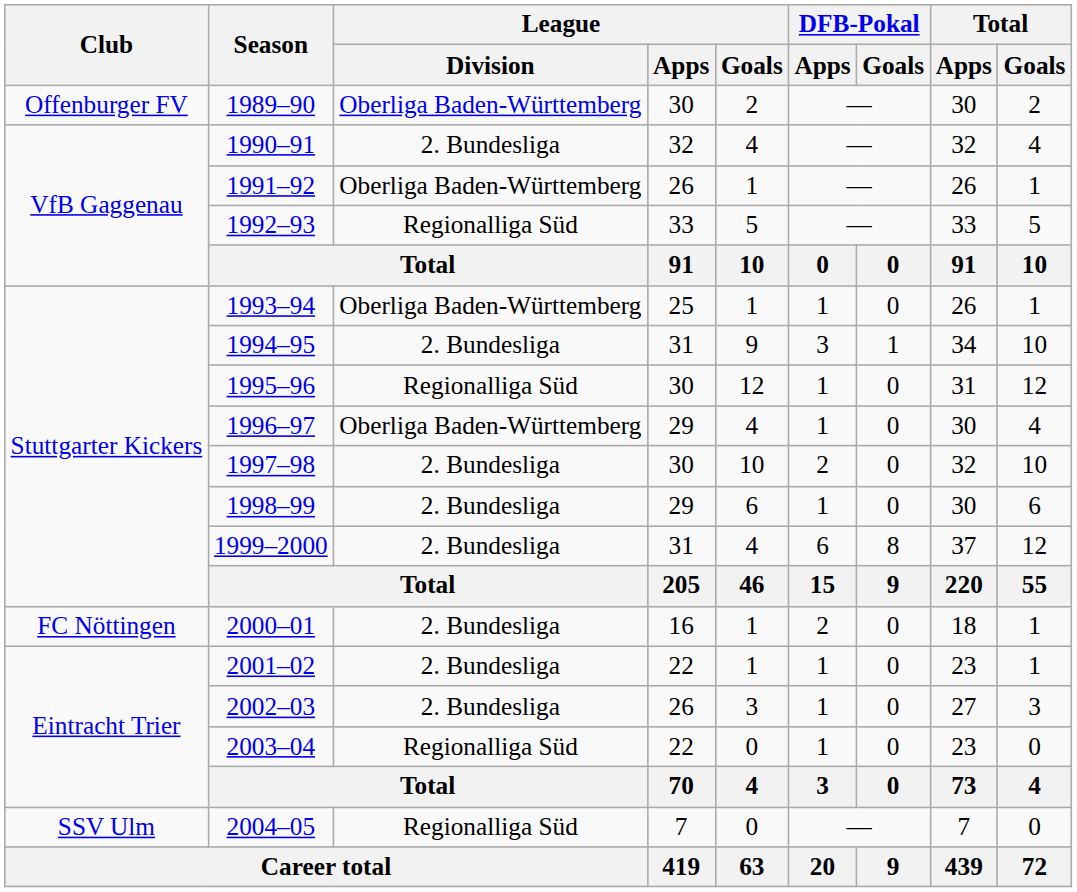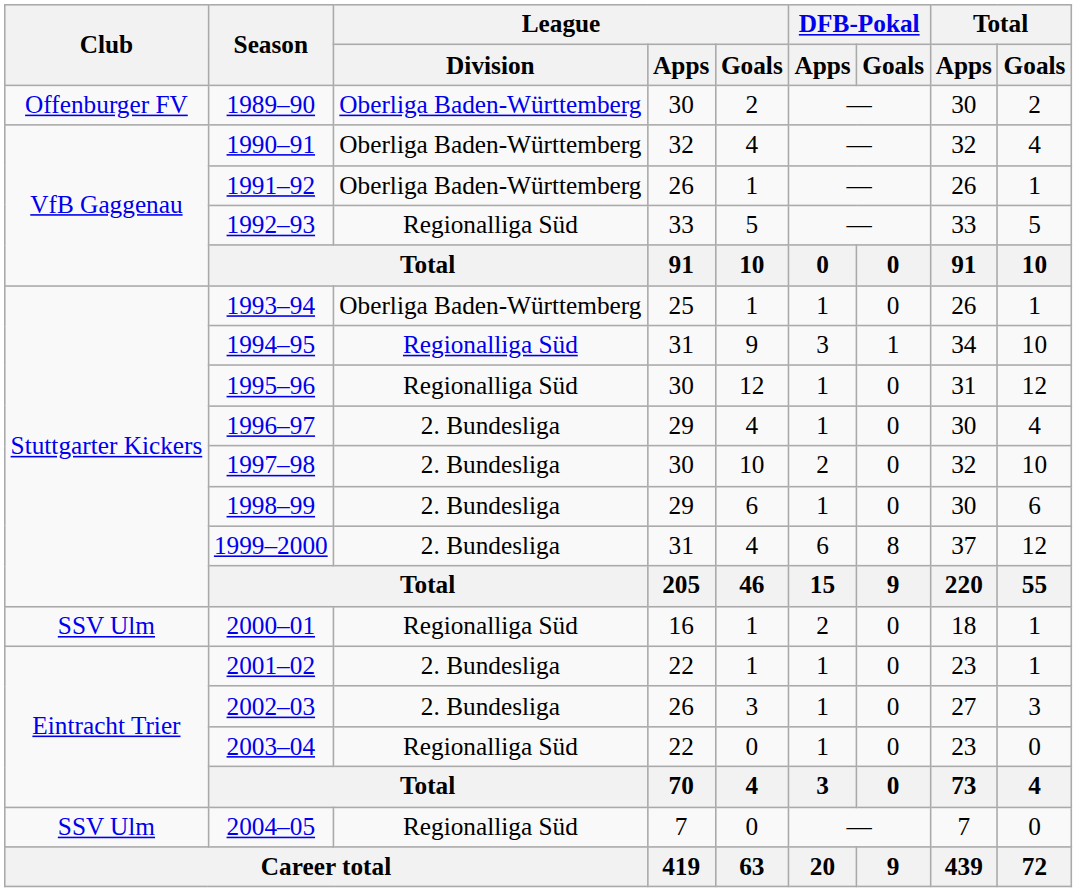1990–91 | League / Division: 2. Bundesliga -> Oberliga Baden-Württemberg
1994–95 | League / Division: 2. Bundesliga -> Regionalliga Süd
1996–97 | League / Division: Oberliga Baden-Württemberg -> 2. Bundesliga
2000–01 | Club: FC Nöttingen -> SSV Ulm
2000–01 | League / Division: 2. Bundesliga -> Regionalliga Süd
